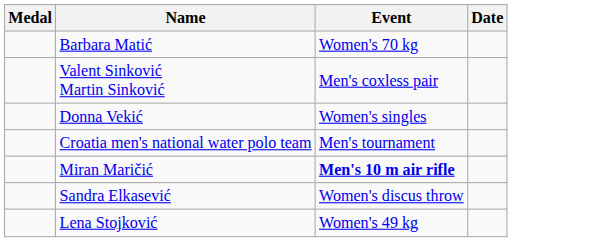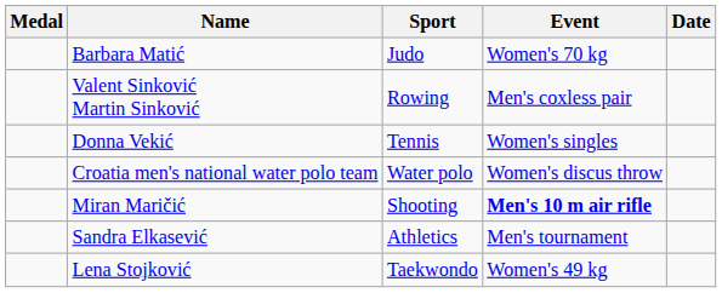+ column: Sport | Judo | Rowing | Tennis | Water polo | Shooting | Athletics | Taekwondo
Croatia men's national water polo team | Event: Men's tournament -> Women's discus throw
Sandra Elkasević | Event: Women's discus throw -> Men's tournament
